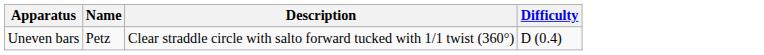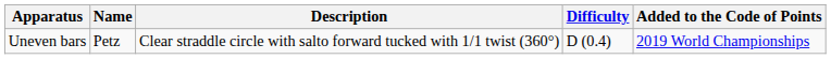+ column: Added to the Code of Points | 2019 World Championships
